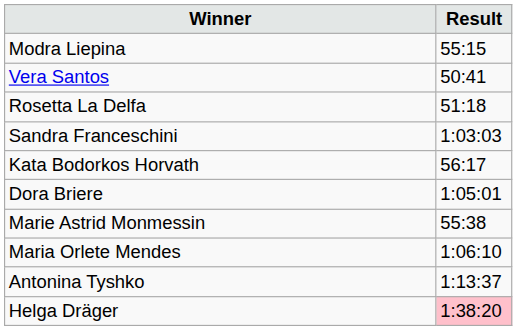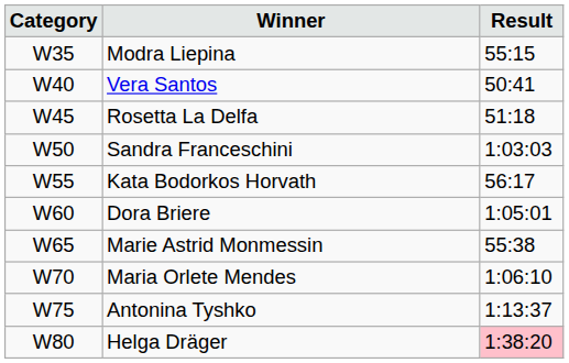+ column: Category | W35 | W40 | W45 | W50 | W55 | W60 | W65 | W70 | W75 | W80
